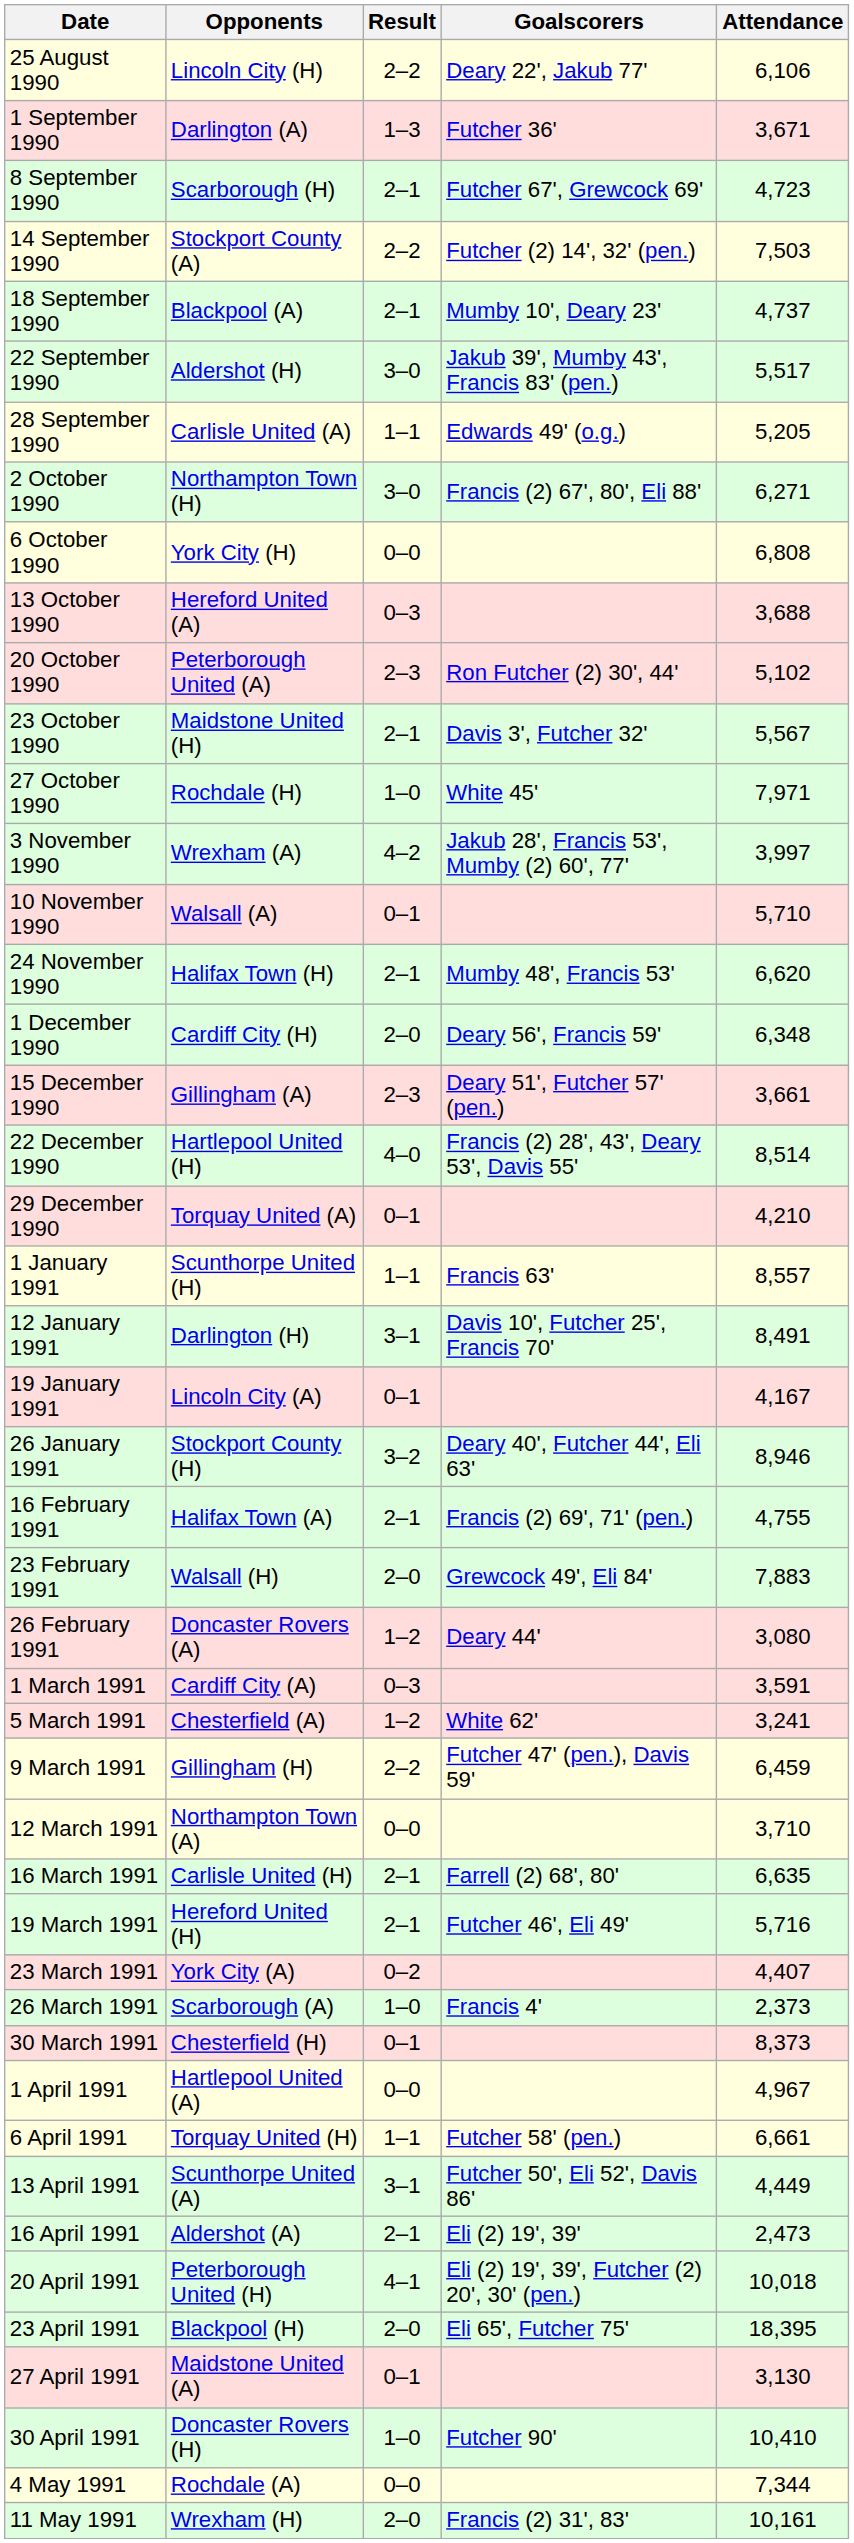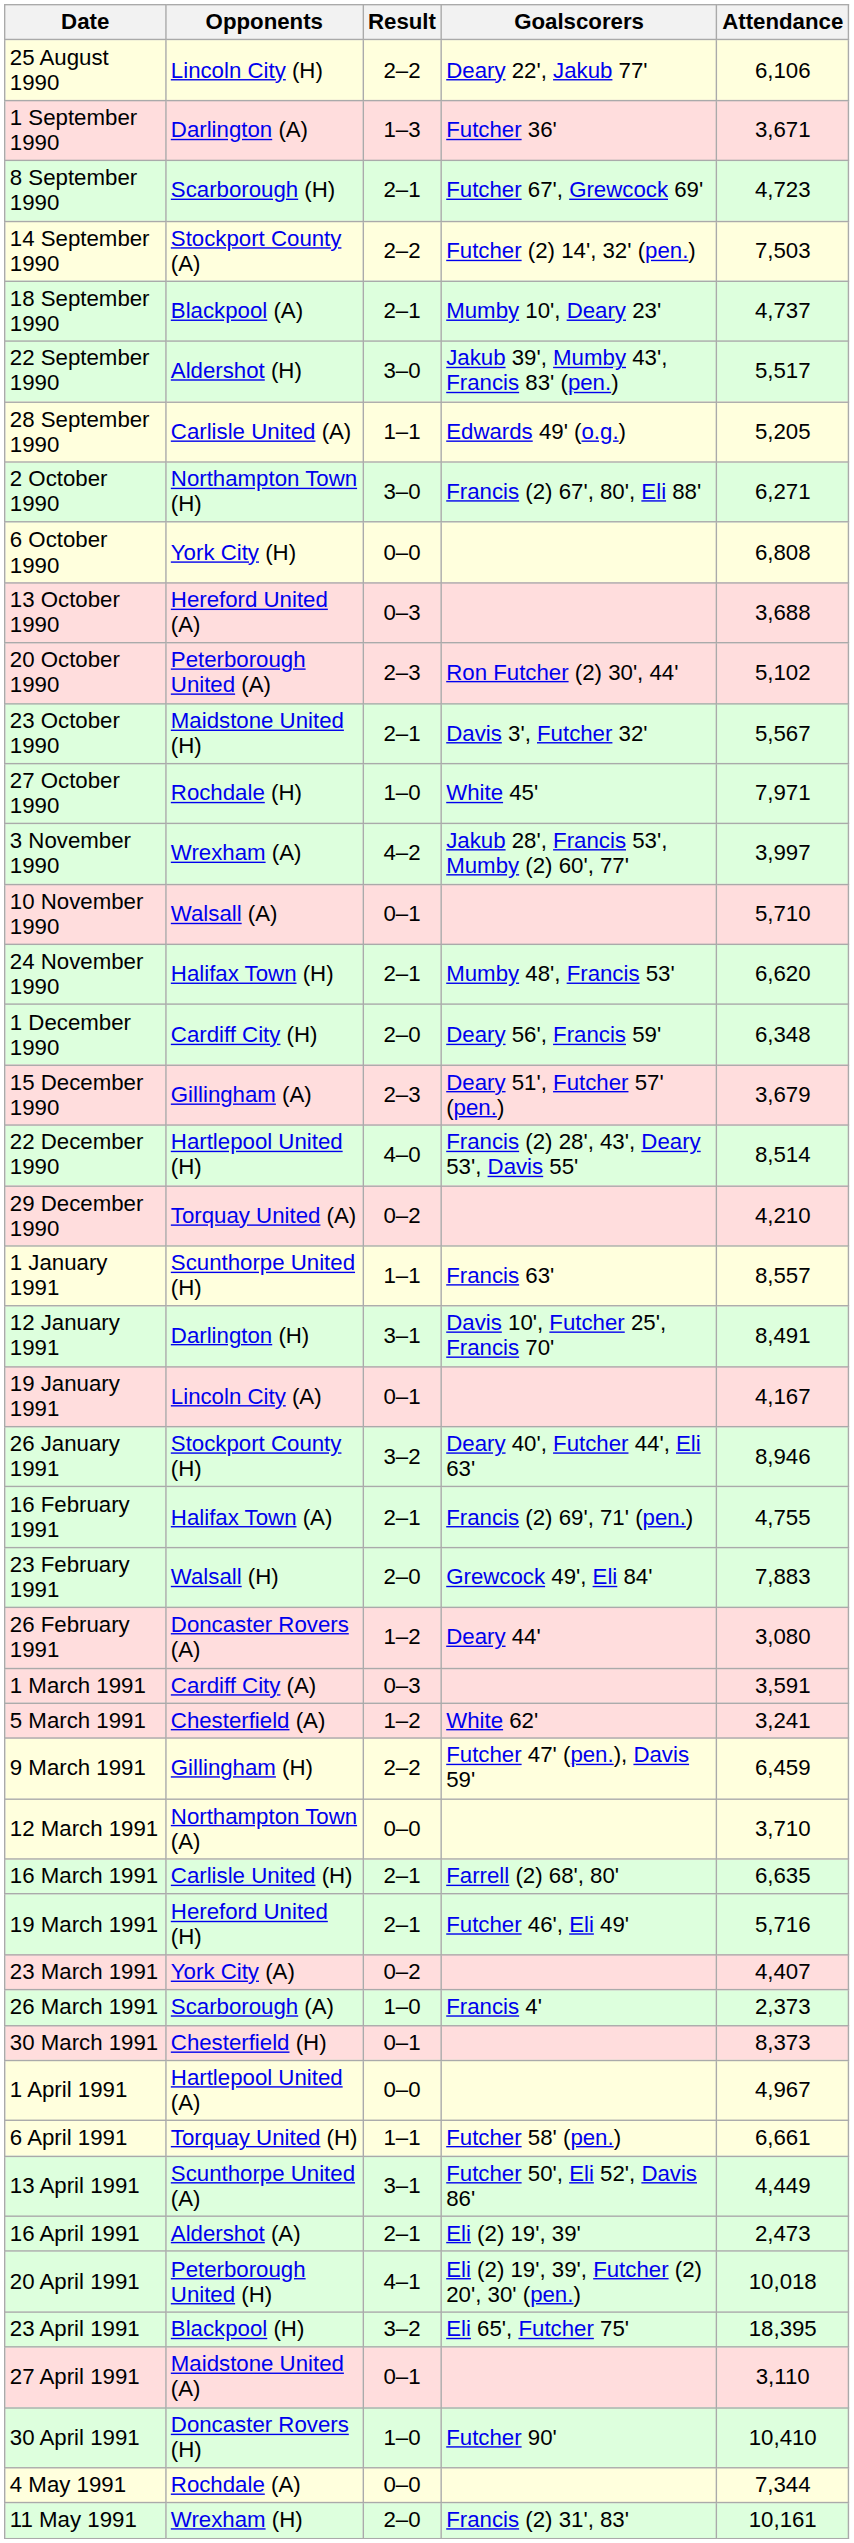15 December 1990 | Attendance: 3,661 -> 3,679
29 December 1990 | Result: 0–1 -> 0–2
23 April 1991 | Result: 2–0 -> 3–2
27 April 1991 | Attendance: 3,130 -> 3,110
